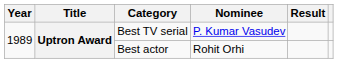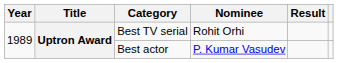Best TV serial | Nominee: P. Kumar Vasudev -> Rohit Orhi
Best actor | Nominee: Rohit Orhi -> P. Kumar Vasudev
